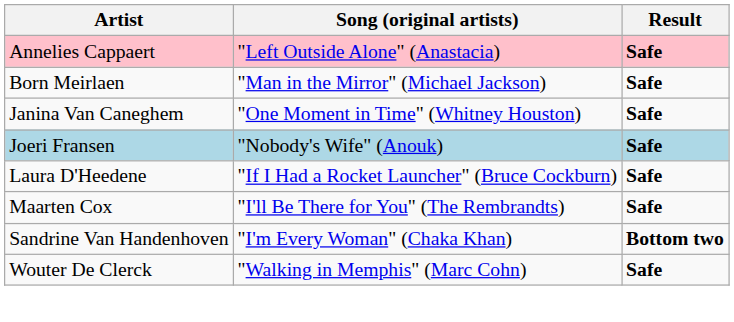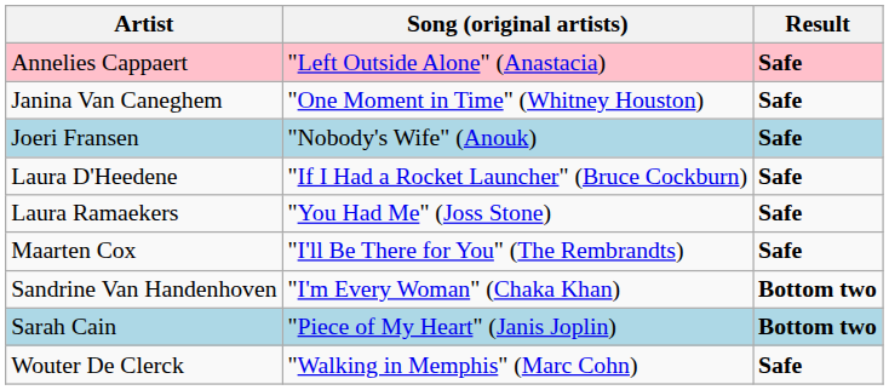- row: Born Meirlaen | "Man in the Mirror" (Michael Jackson) | Safe
+ row: Laura Ramaekers | "You Had Me" (Joss Stone) | Safe
+ row: Sarah Cain | "Piece of My Heart" (Janis Joplin) | Bottom two
